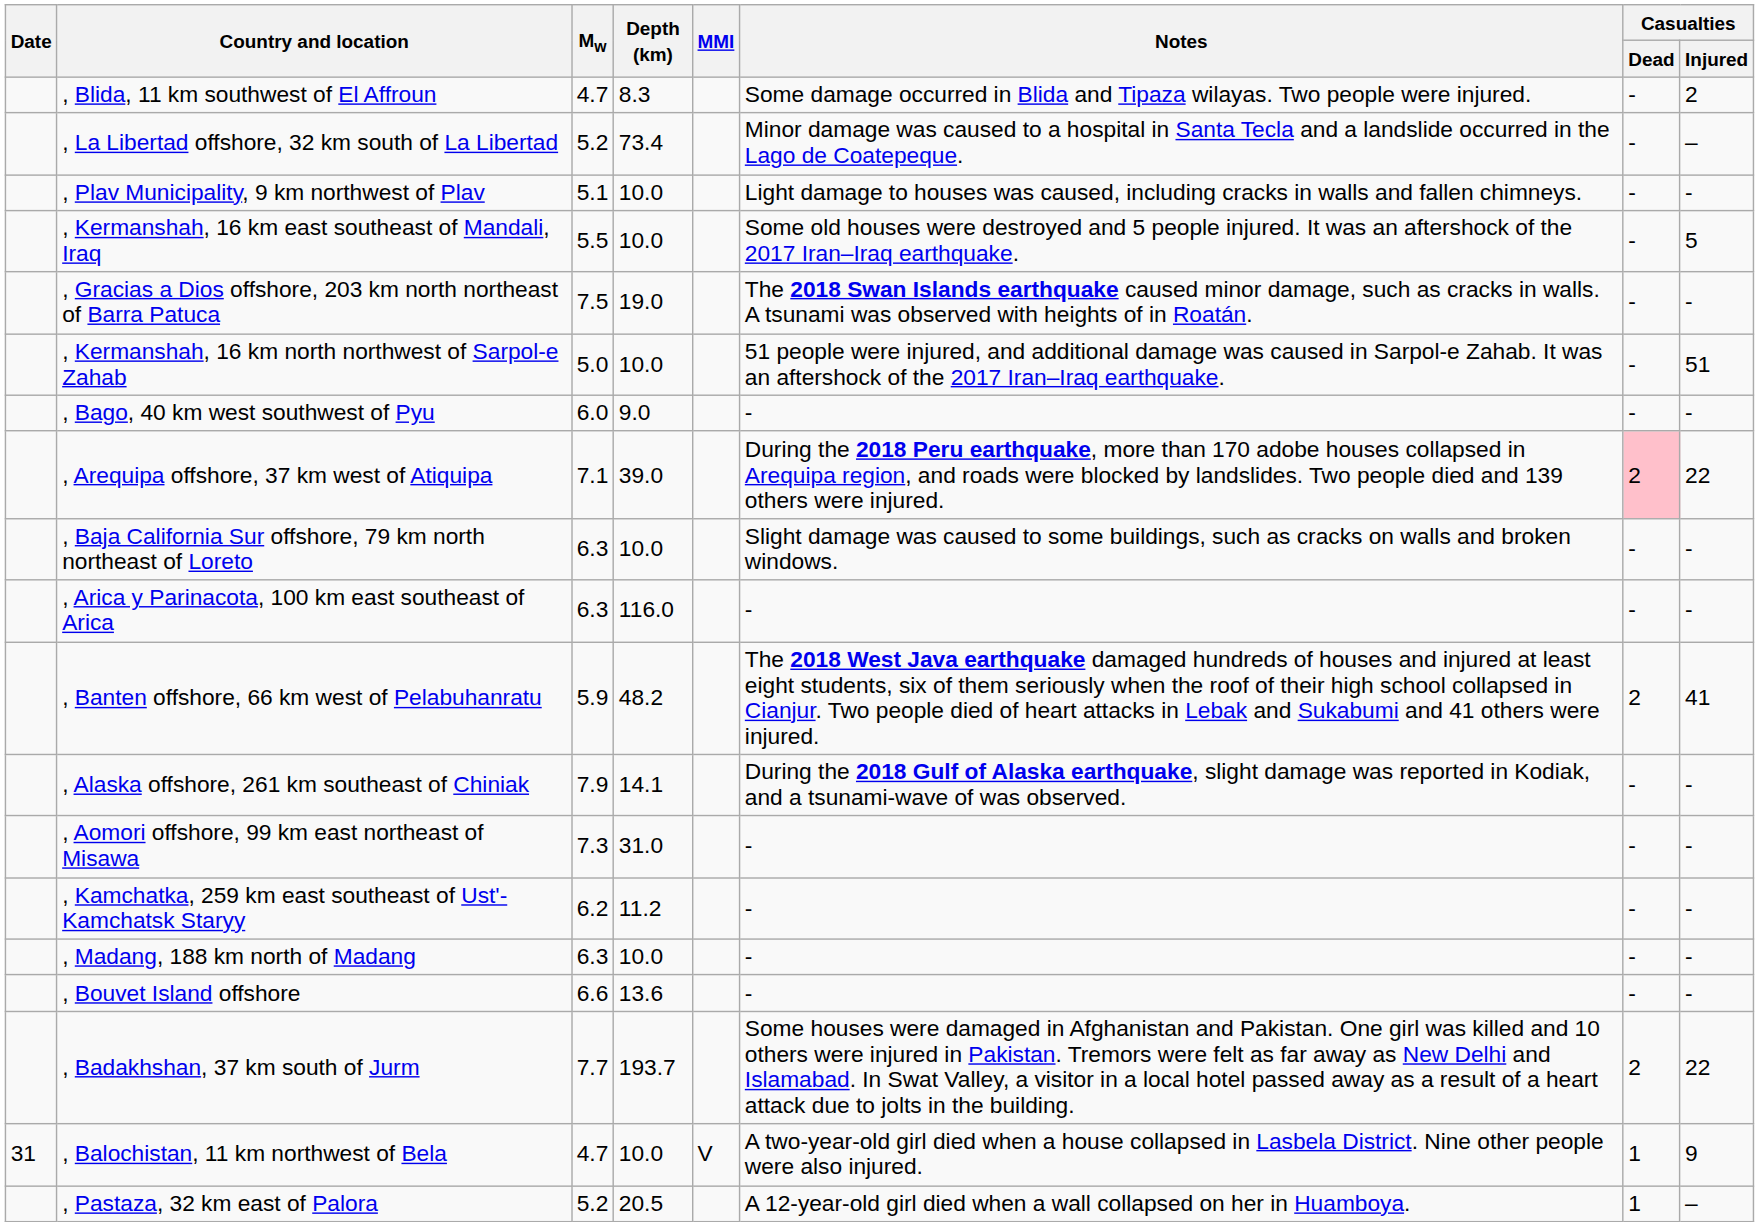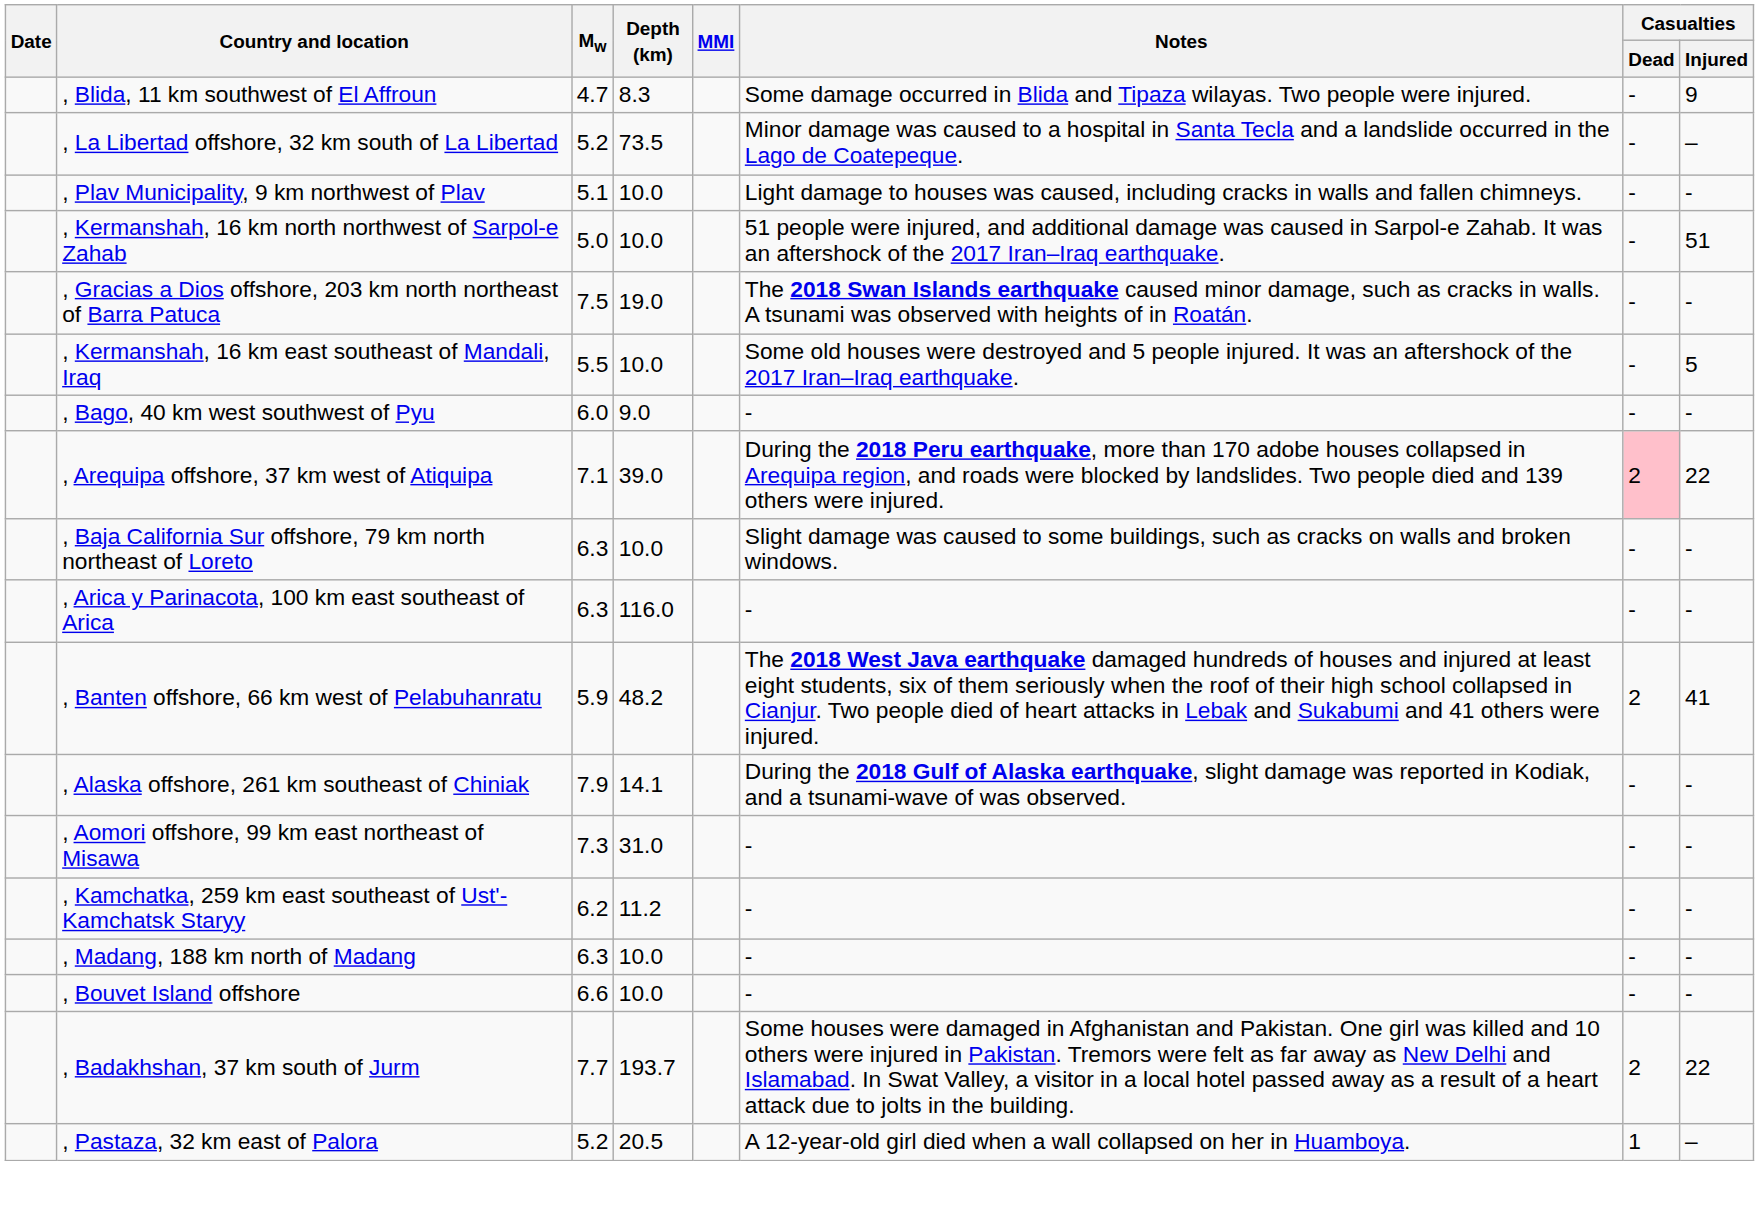, Blida, 11 km southwest of El Affroun | Casualties / Injured: 2 -> 9
, La Libertad offshore, 32 km south of La Libertad | Depth (km): 73.4 -> 73.5
rows swapped: , Kermanshah, 16 km north northwest of Sarpol-e Zahab <-> , Kermanshah, 16 km east southeast of Mandali, Iraq
, Bouvet Island offshore | Depth (km): 13.6 -> 10.0
- row: 31 | , Balochistan, 11 km northwest of Bela | 4.7 | 10.0 | V | A two-year-old girl died when a house collapsed in Lasbela District. Nine other people were also injured. | 1 | 9
